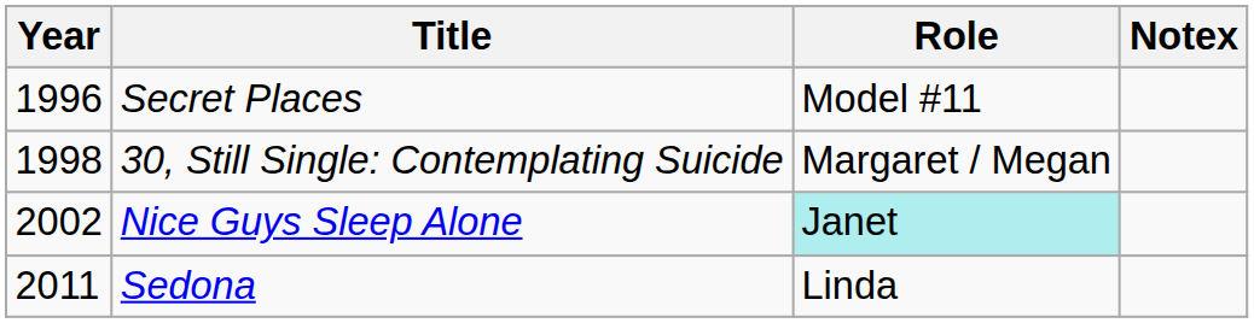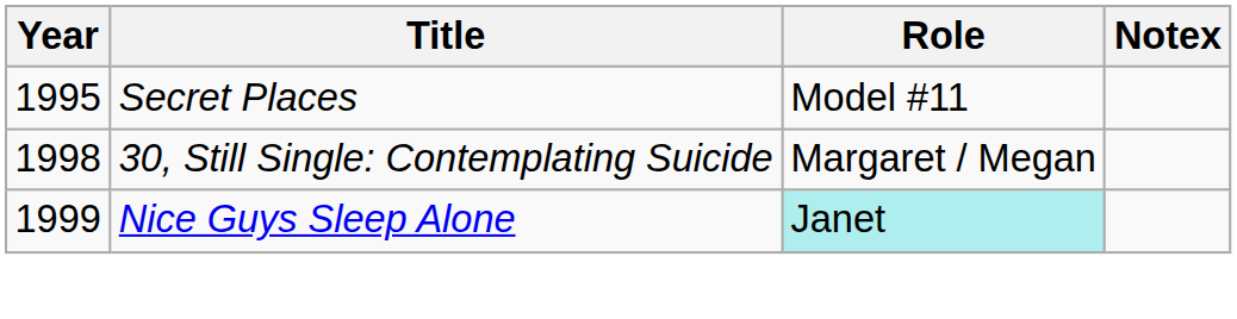Secret Places | Year: 1996 -> 1995
Nice Guys Sleep Alone | Year: 2002 -> 1999
- row: 2011 | Sedona | Linda
